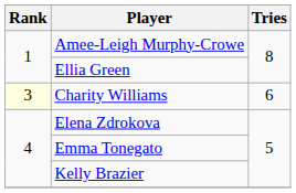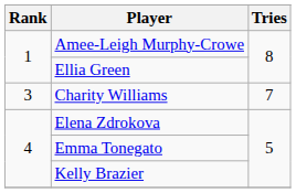Charity Williams | Rank: lightyellow background -> no background
Charity Williams | Tries: 6 -> 7
